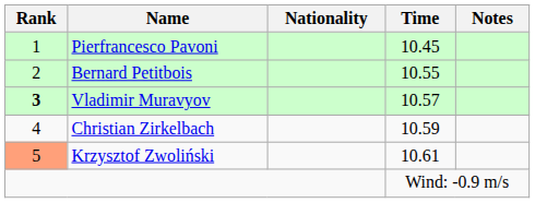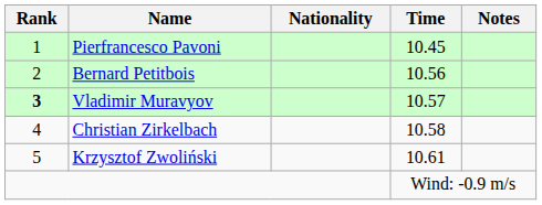Bernard Petitbois | Time: 10.55 -> 10.56
Christian Zirkelbach | Time: 10.59 -> 10.58
Krzysztof Zwoliński | Rank: lightsalmon background -> no background
